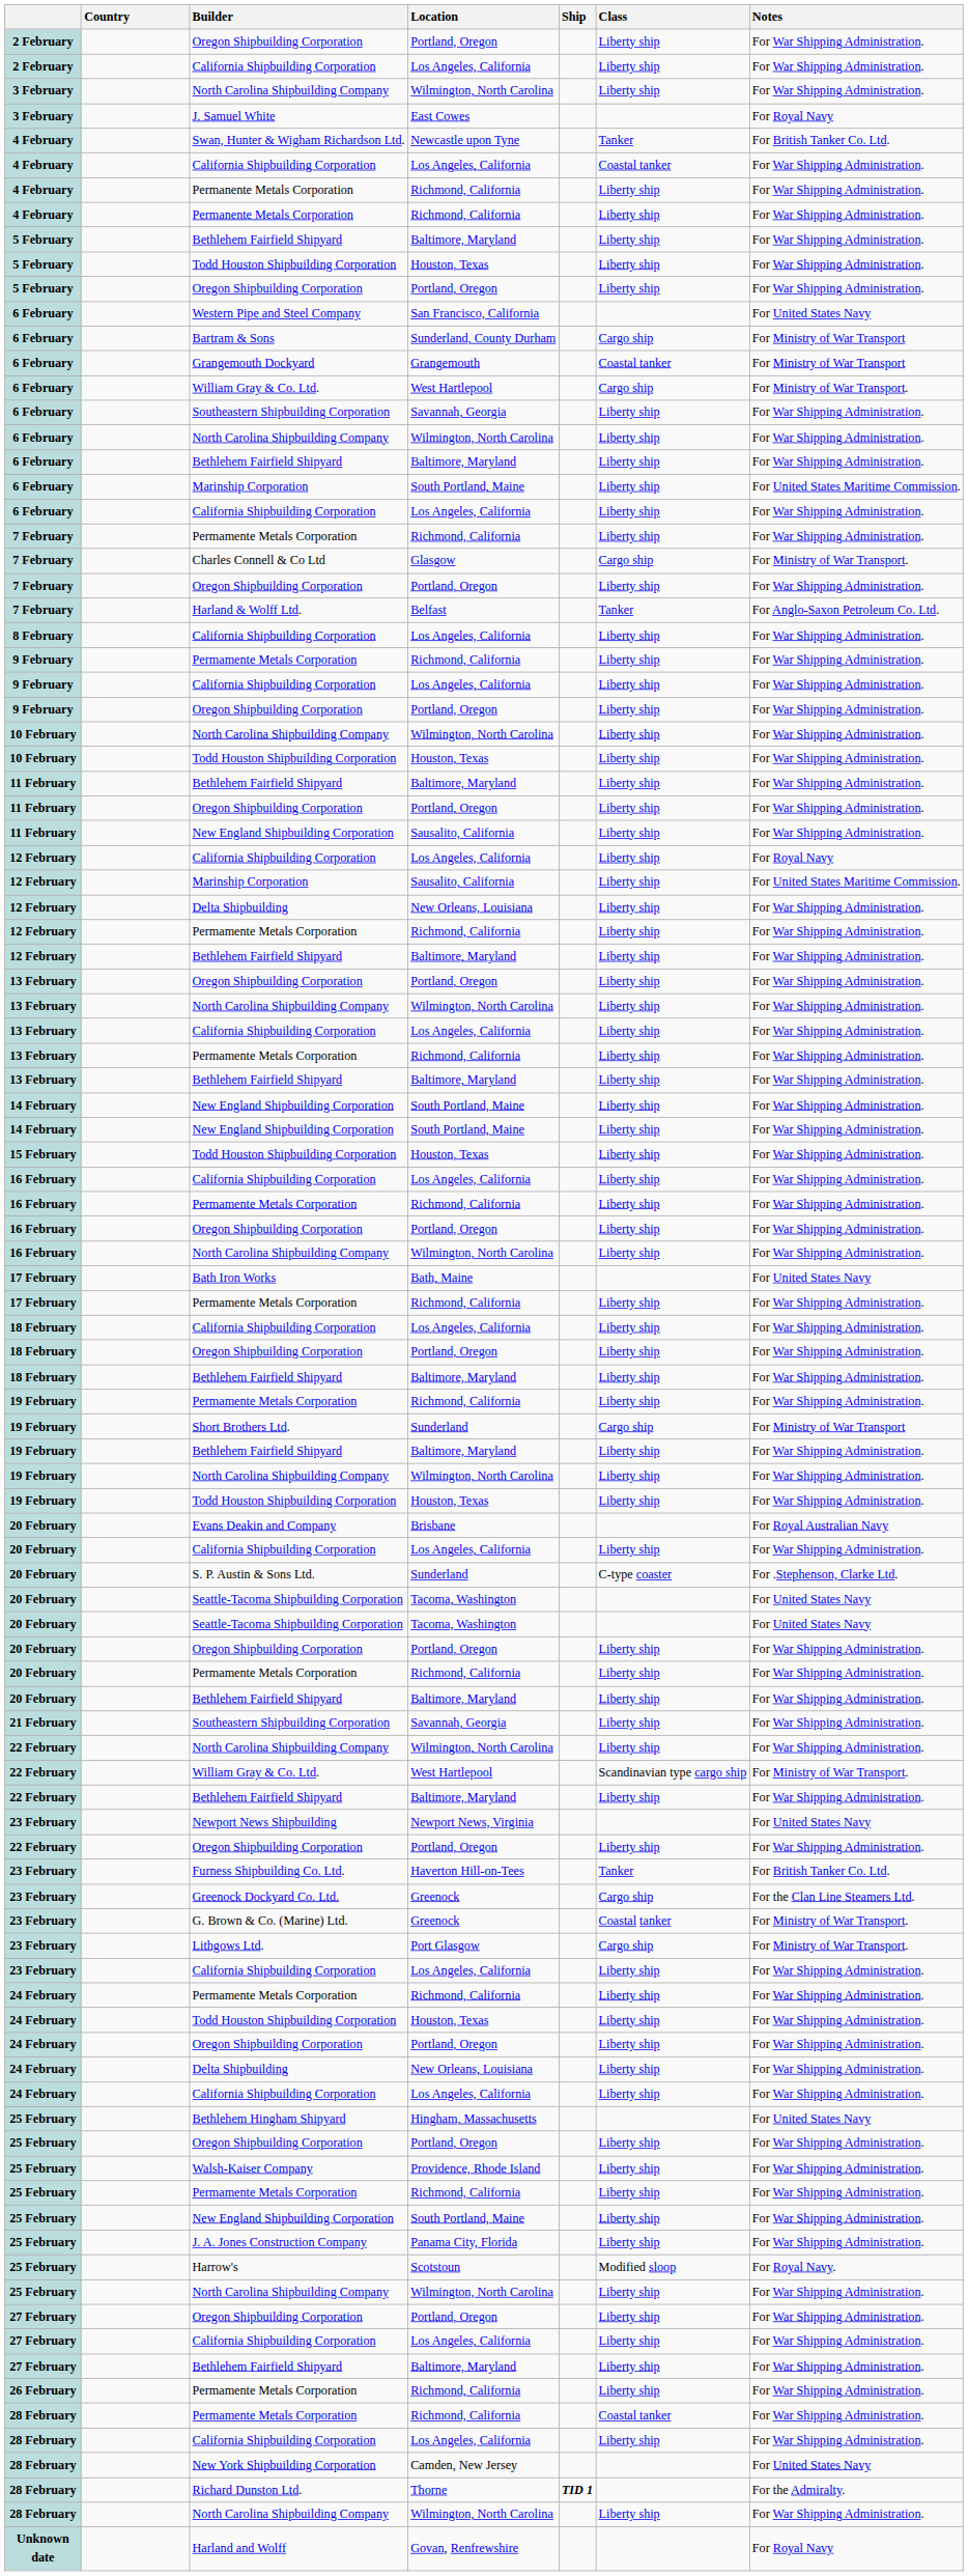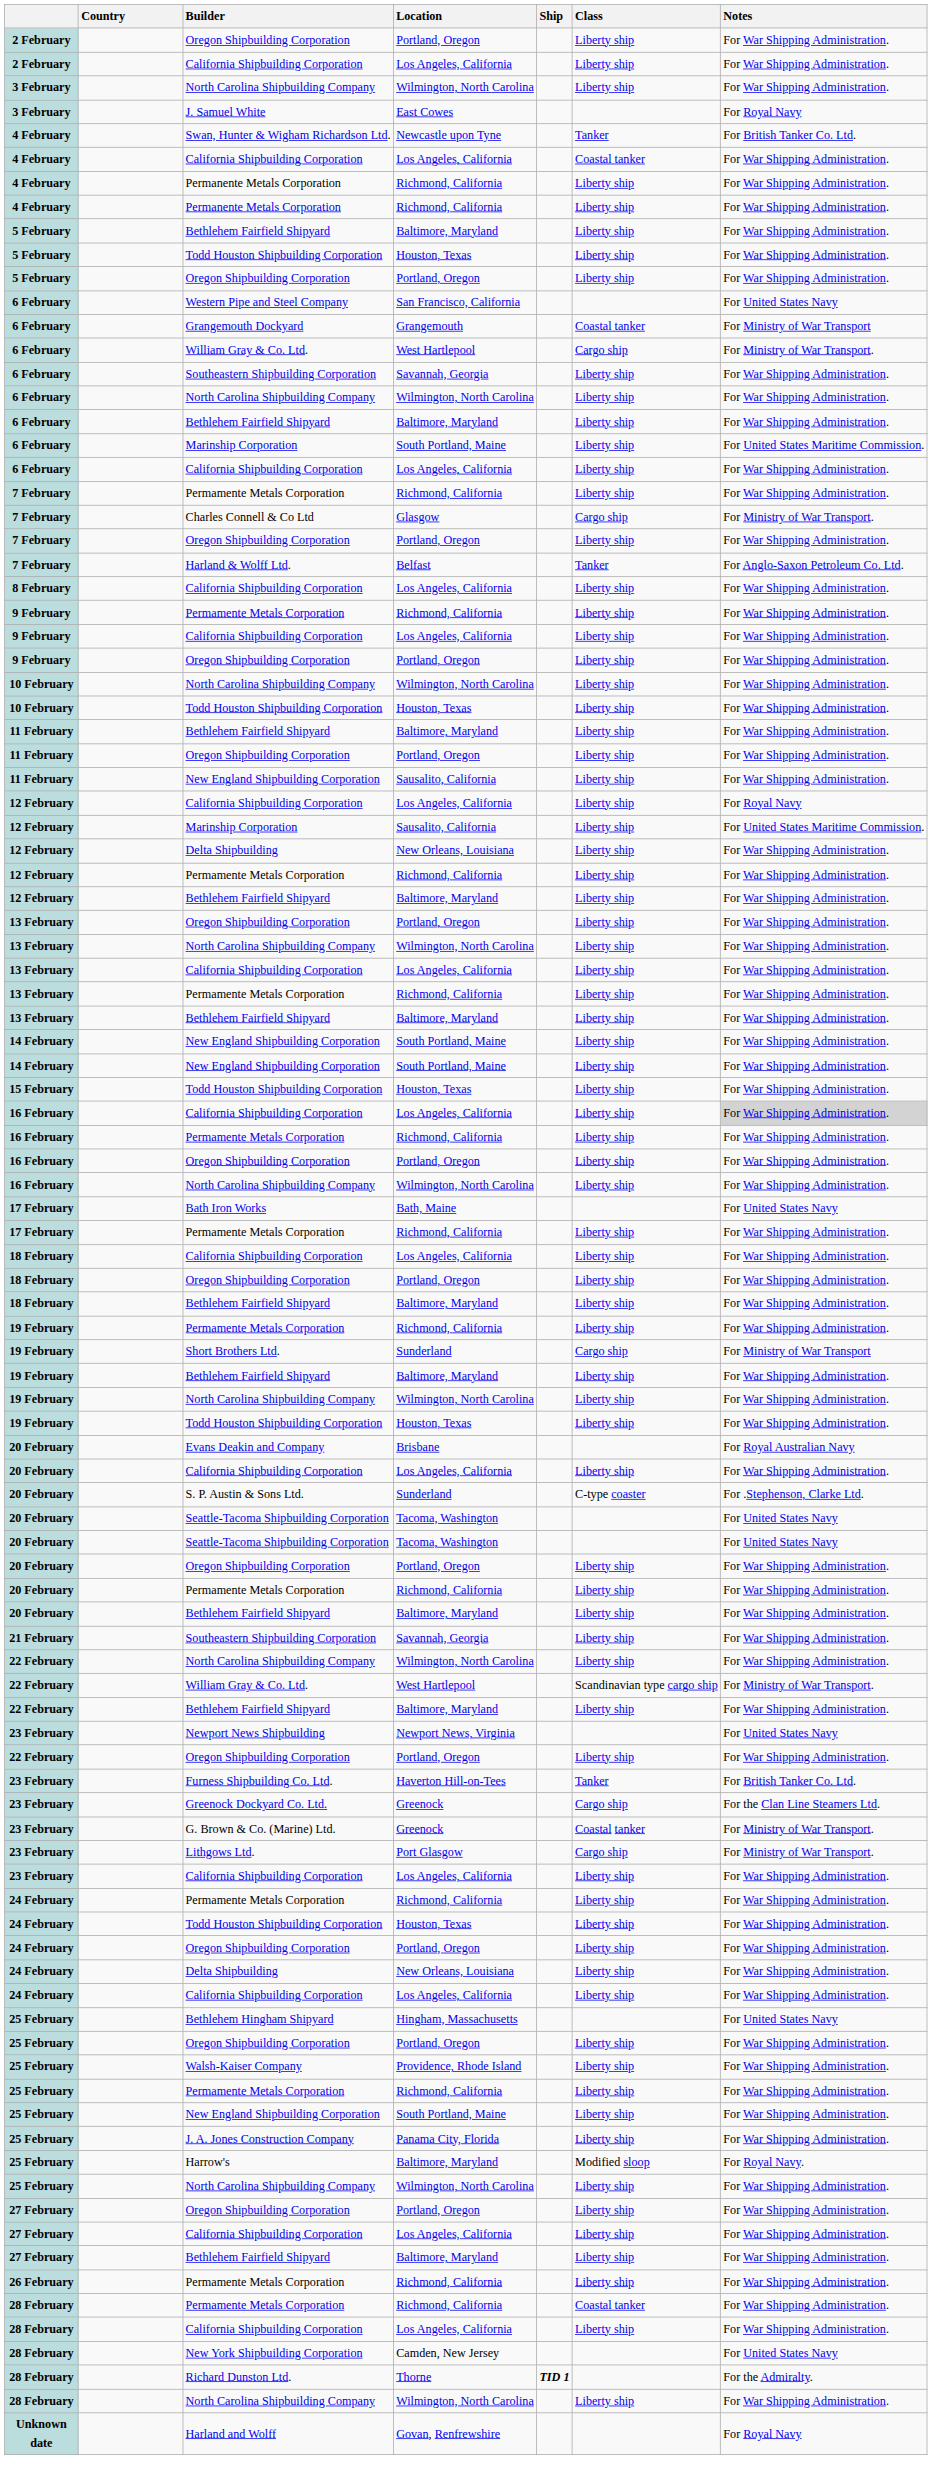- row: 6 February | Bartram & Sons | Sunderland, County Durham | Cargo ship | For Ministry of War Transport
16 February / California Shipbuilding Corporation | Notes: no background -> lightgrey background
Harrow's | Location: Scotstoun -> Baltimore, Maryland
